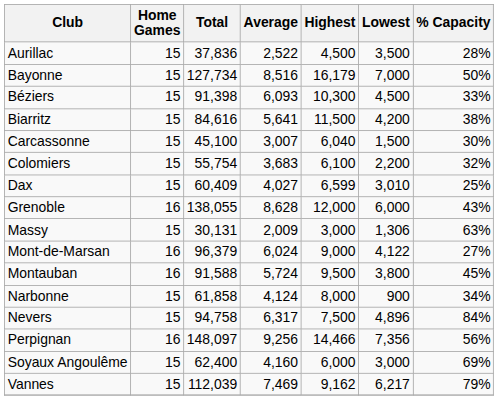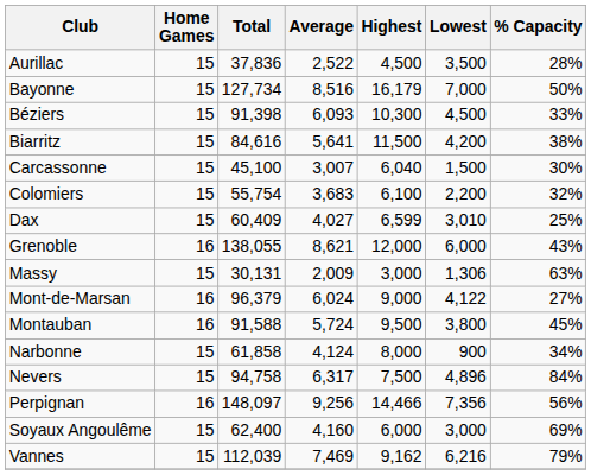Grenoble | Average: 8,628 -> 8,621
Vannes | Lowest: 6,217 -> 6,216
